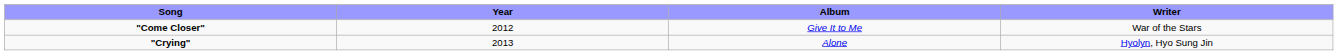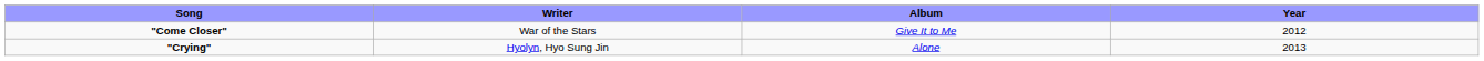columns swapped: Writer <-> Year
